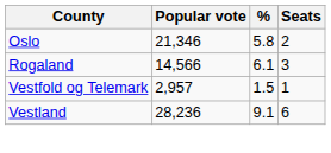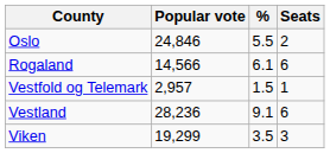Oslo | Popular vote: 21,346 -> 24,846
Oslo | %: 5.8 -> 5.5
Rogaland | Seats: 3 -> 6
+ row: Viken | 19,299 | 3.5 | 3
